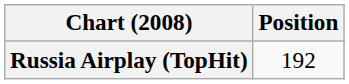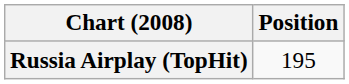Russia Airplay (TopHit) | Position: 192 -> 195
